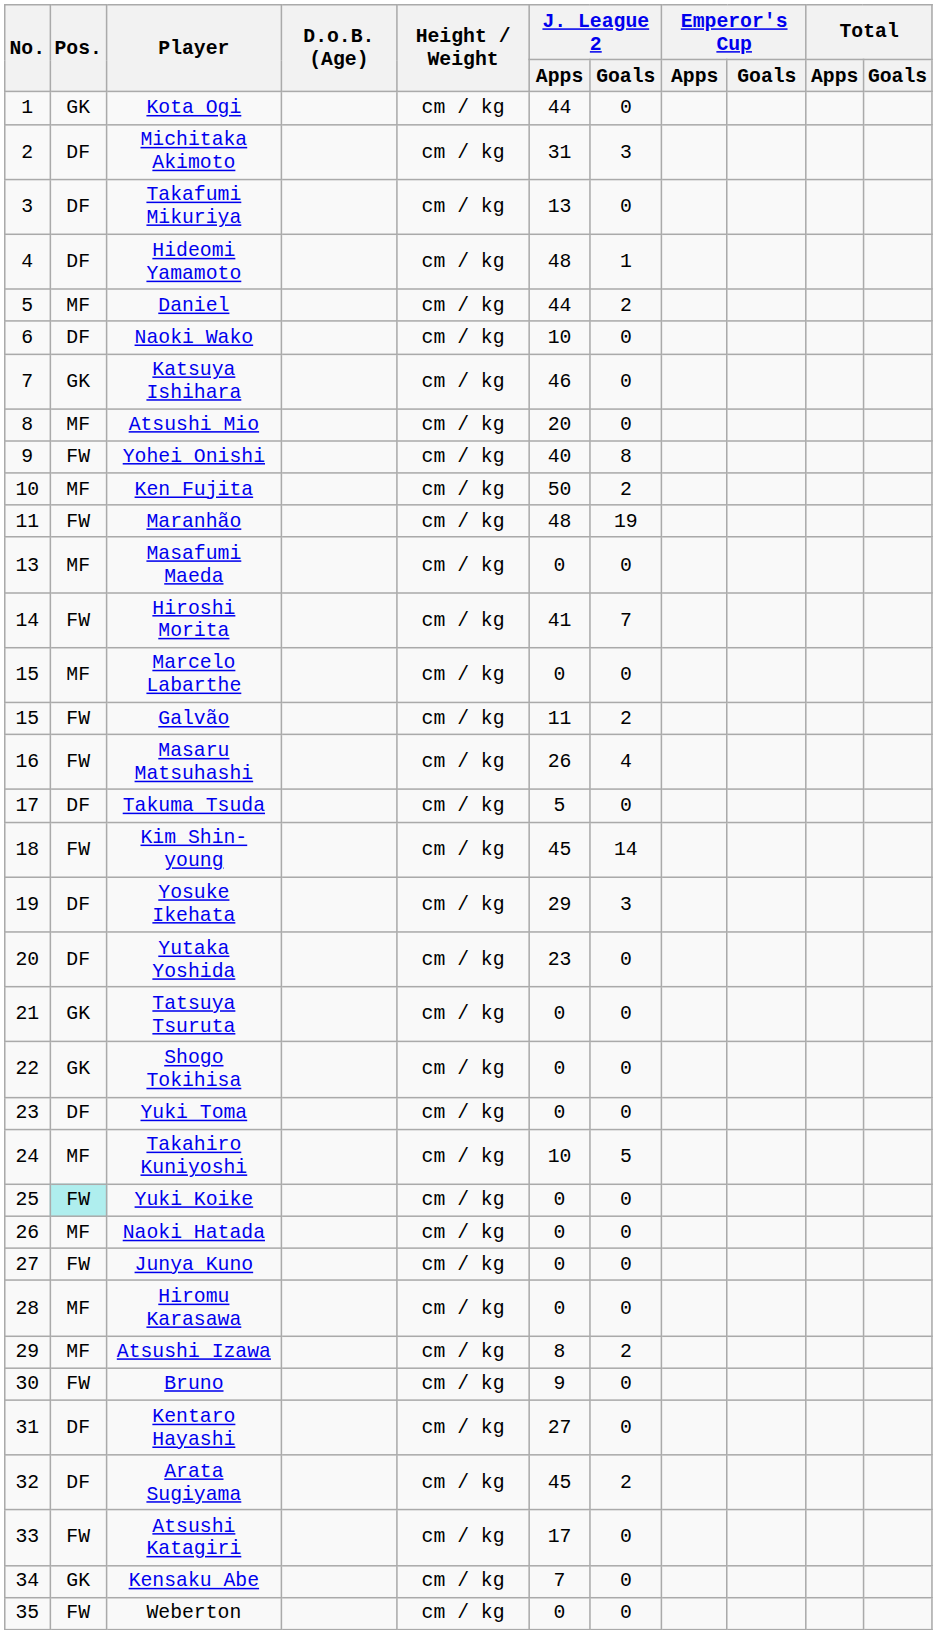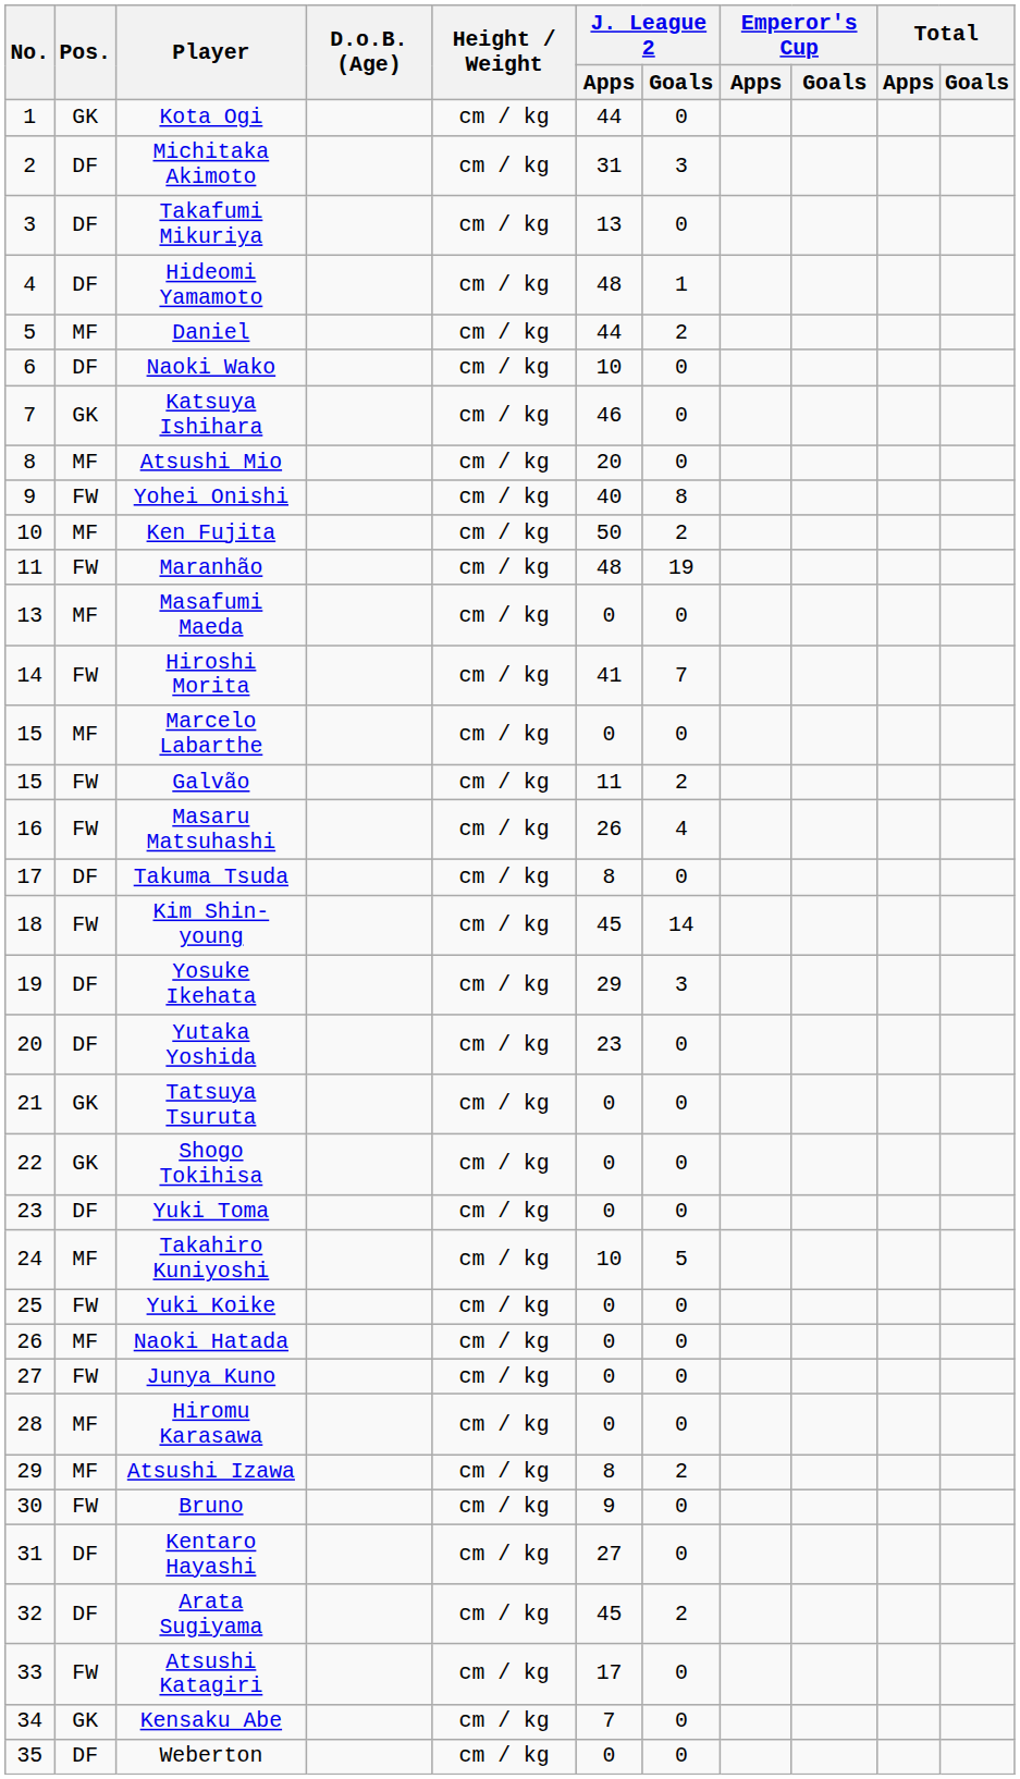Takuma Tsuda | J. League 2 / Apps: 5 -> 8
Yuki Koike | Pos.: paleturquoise background -> no background
Weberton | Pos.: FW -> DF
